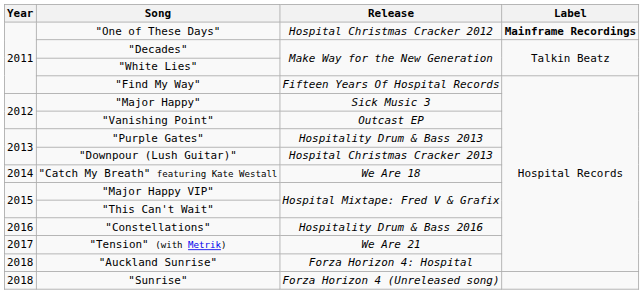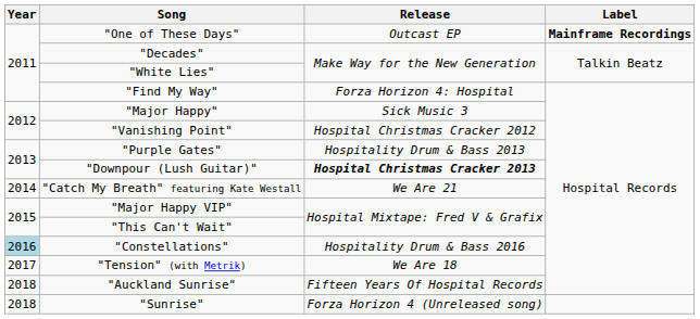"One of These Days" | Release: Hospital Christmas Cracker 2012 -> Outcast EP
"Find My Way" | Release: Fifteen Years Of Hospital Records -> Forza Horizon 4: Hospital
"Vanishing Point" | Release: Outcast EP -> Hospital Christmas Cracker 2012
"Downpour (Lush Guitar)" | Release: normal -> bold
"Catch My Breath" featuring Kate Westall | Release: We Are 18 -> We Are 21
"Constellations" | Year: no background -> lightblue background
"Tension" (with Metrik) | Release: We Are 21 -> We Are 18
"Auckland Sunrise" | Release: Forza Horizon 4: Hospital -> Fifteen Years Of Hospital Records
